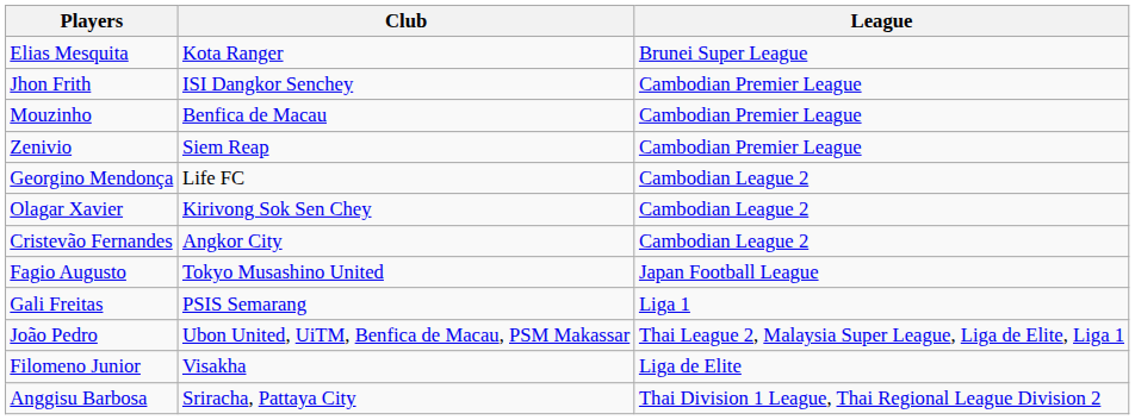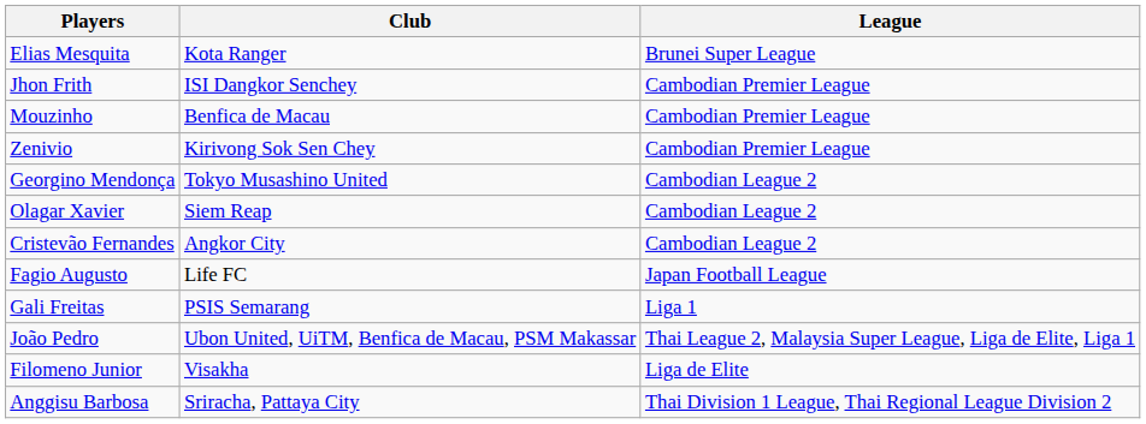Zenivio | Club: Siem Reap -> Kirivong Sok Sen Chey
Georgino Mendonça | Club: Life FC -> Tokyo Musashino United
Olagar Xavier | Club: Kirivong Sok Sen Chey -> Siem Reap
Fagio Augusto | Club: Tokyo Musashino United -> Life FC
